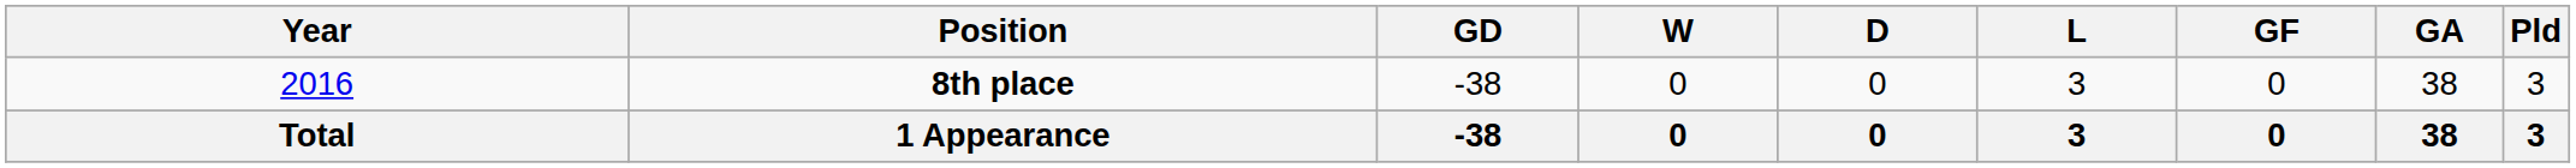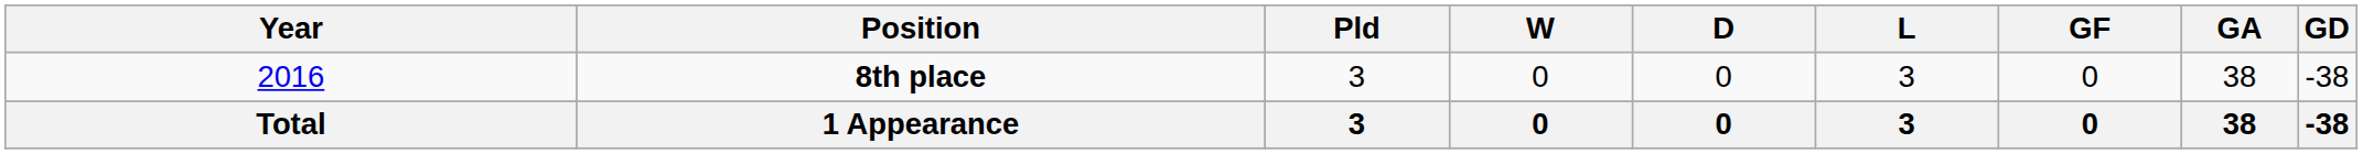columns swapped: Pld <-> GD
